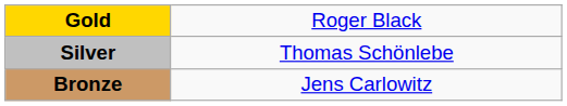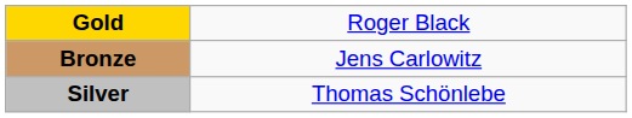rows swapped: Silver <-> Bronze
